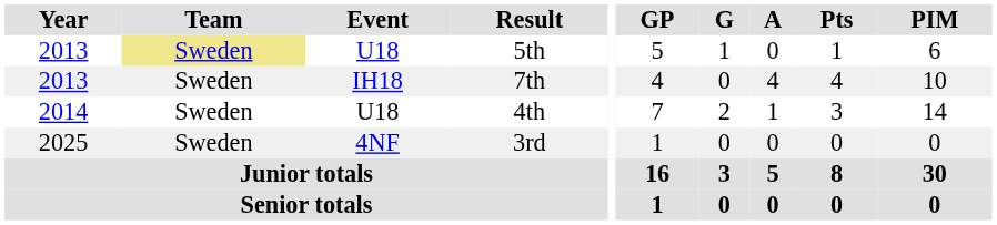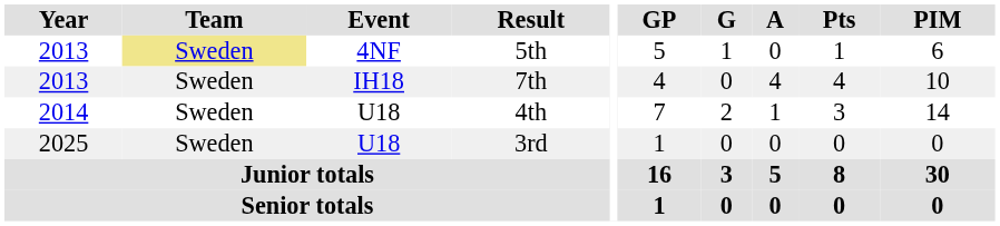5th | Event: U18 -> 4NF
3rd | Event: 4NF -> U18
